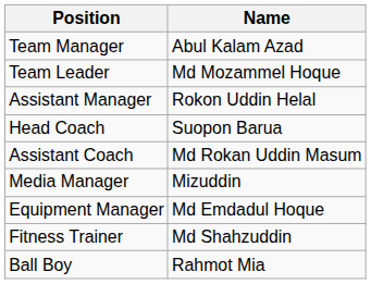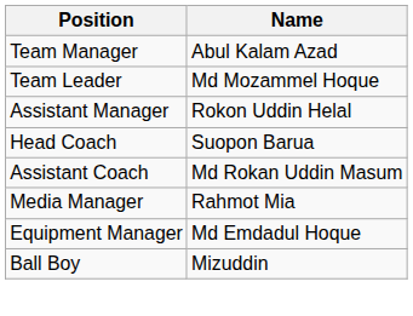Media Manager | Name: Mizuddin -> Rahmot Mia
- row: Fitness Trainer | Md Shahzuddin
Ball Boy | Name: Rahmot Mia -> Mizuddin
